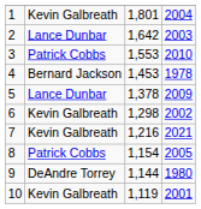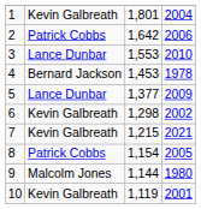2 | column 2: Lance Dunbar -> Patrick Cobbs
2 | column 4: 2003 -> 2006
3 | column 2: Patrick Cobbs -> Lance Dunbar
5 | column 3: 1,378 -> 1,377
7 | column 3: 1,216 -> 1,215
9 | column 2: DeAndre Torrey -> Malcolm Jones
